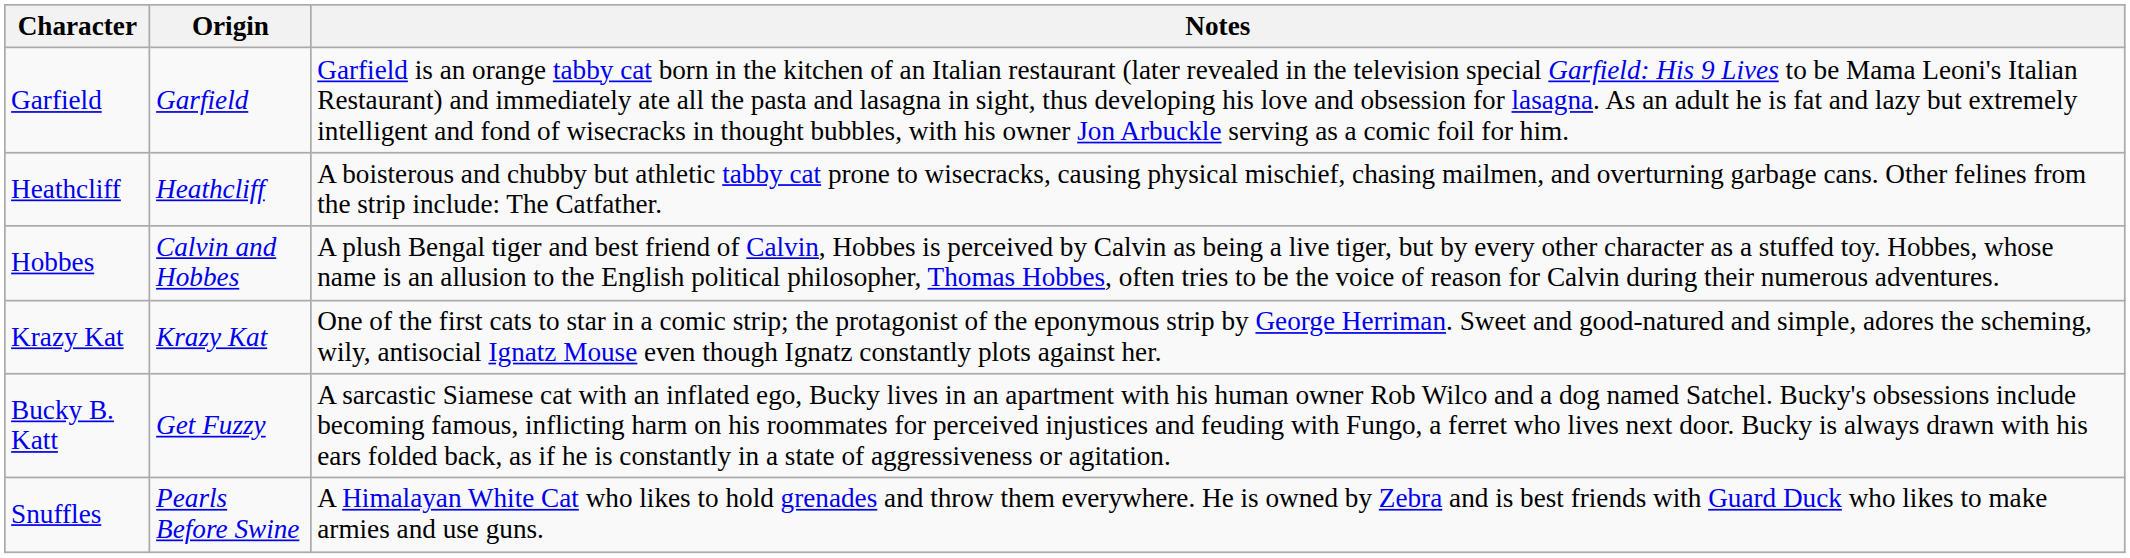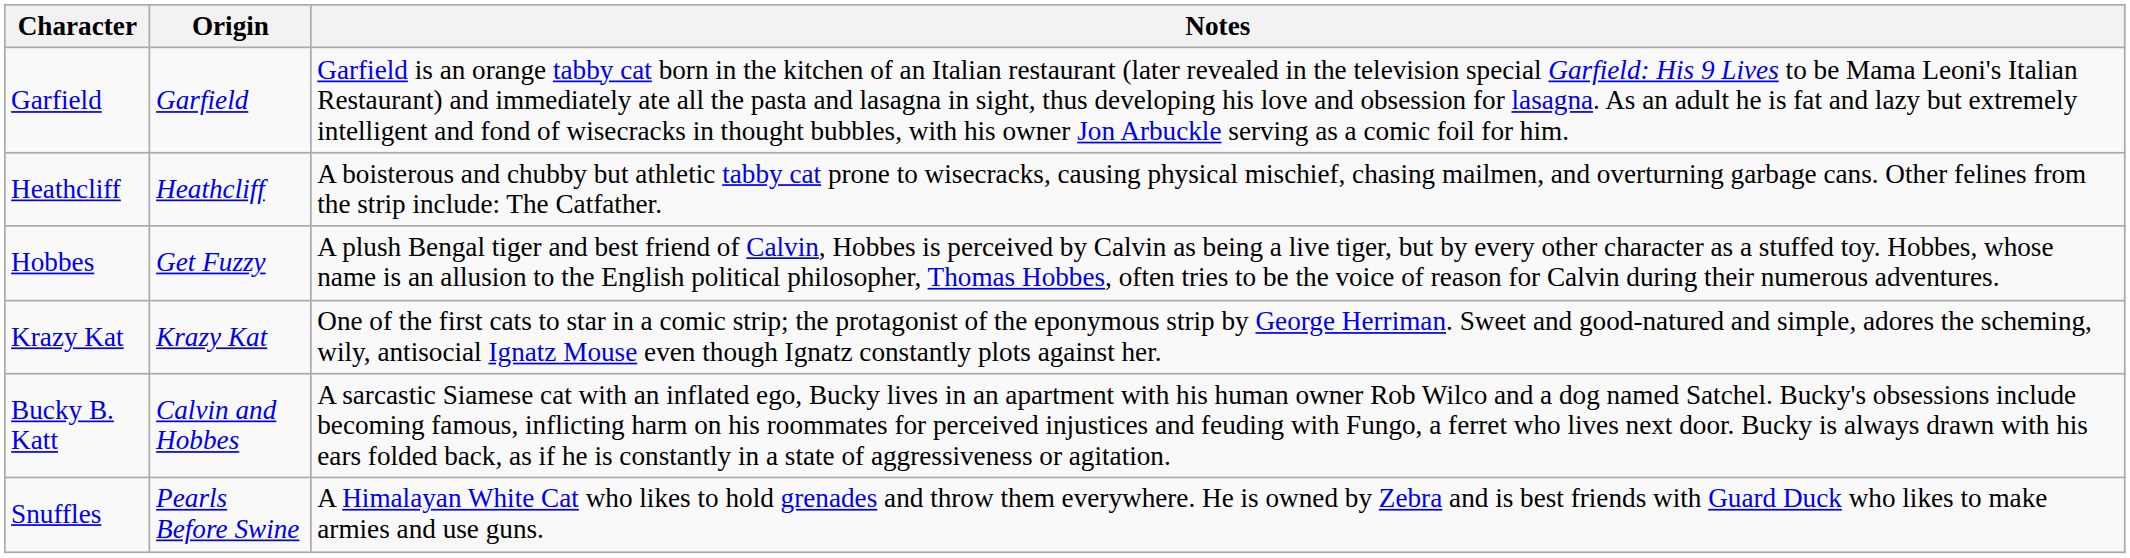Hobbes | Origin: Calvin and Hobbes -> Get Fuzzy
Bucky B. Katt | Origin: Get Fuzzy -> Calvin and Hobbes
